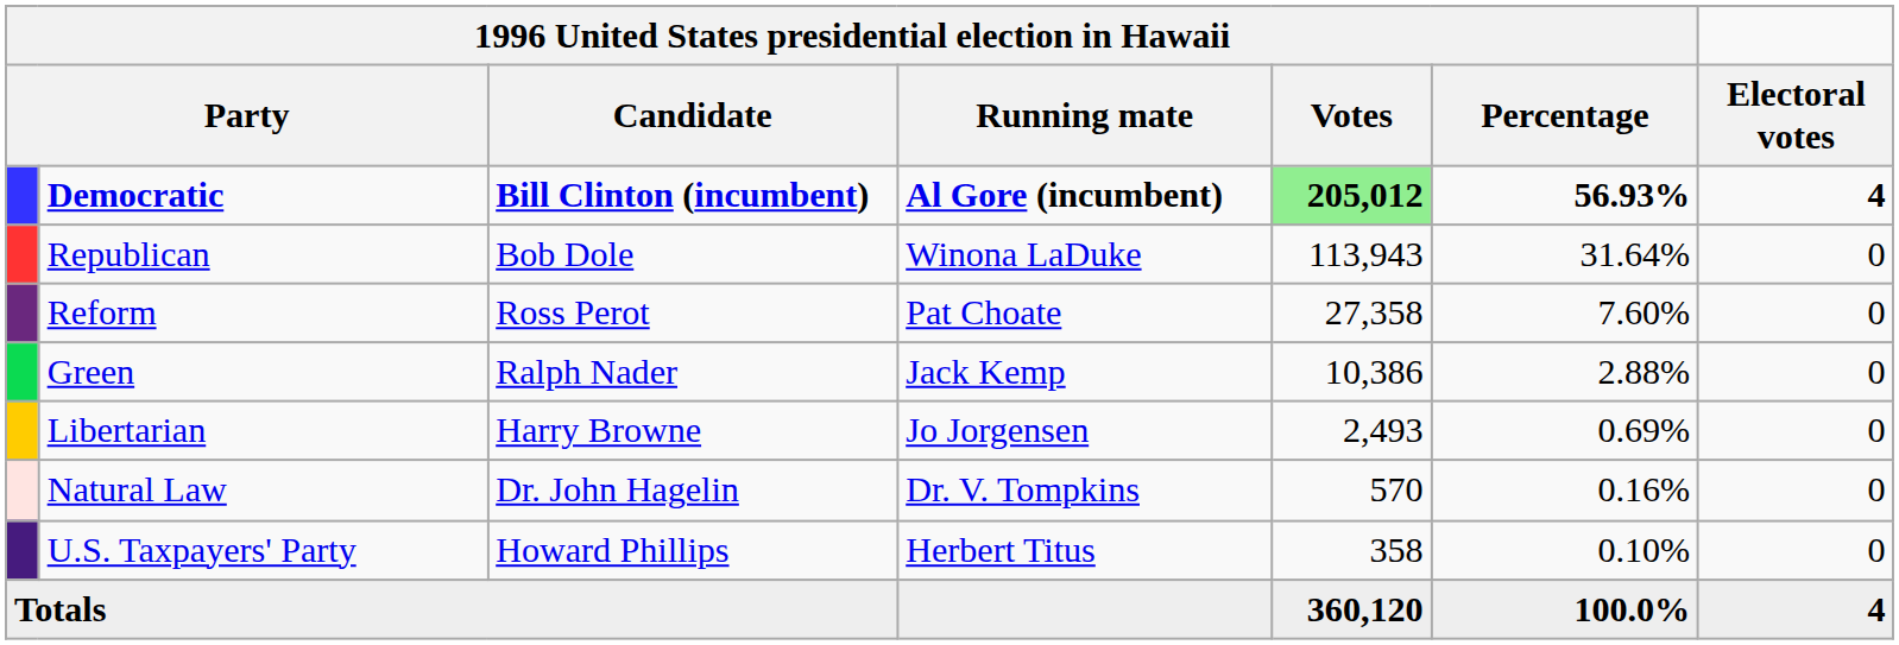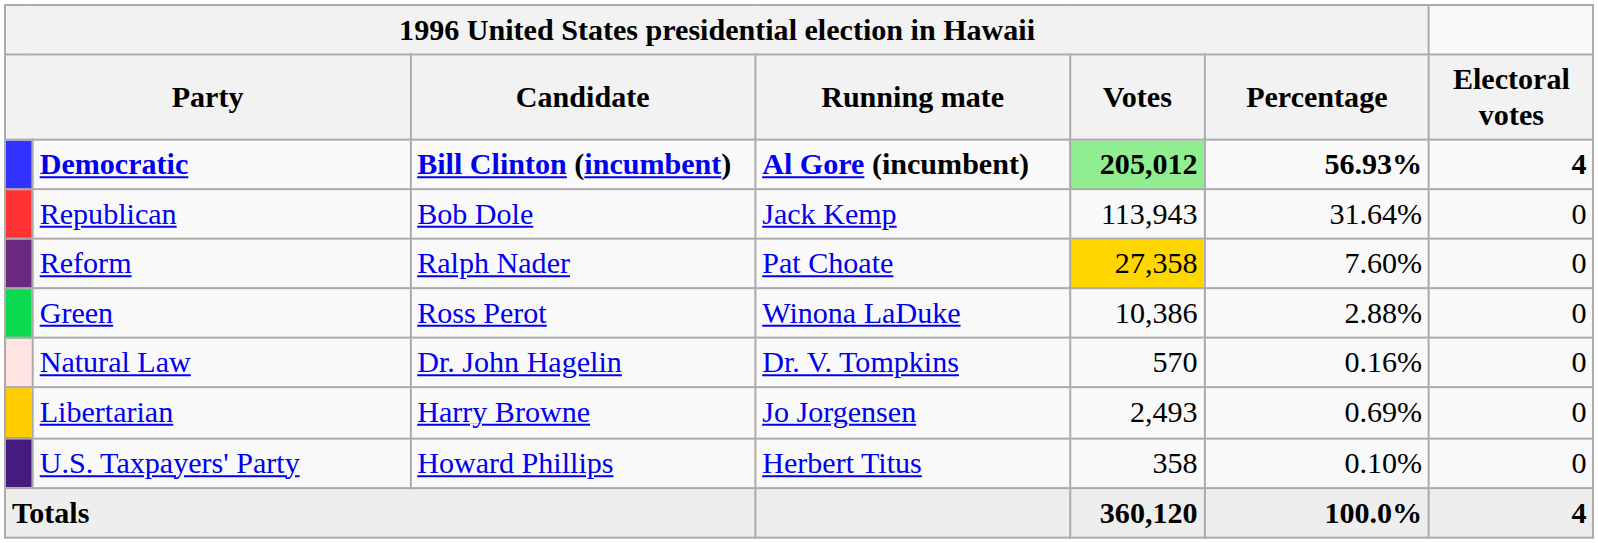Republican | column 4: Winona LaDuke -> Jack Kemp
Reform | column 3: Ross Perot -> Ralph Nader
Reform | 1996 United States presidential election in Hawaii / Votes: no background -> gold background
Green | column 3: Ralph Nader -> Ross Perot
Green | column 4: Jack Kemp -> Winona LaDuke
rows swapped: Libertarian <-> Natural Law
